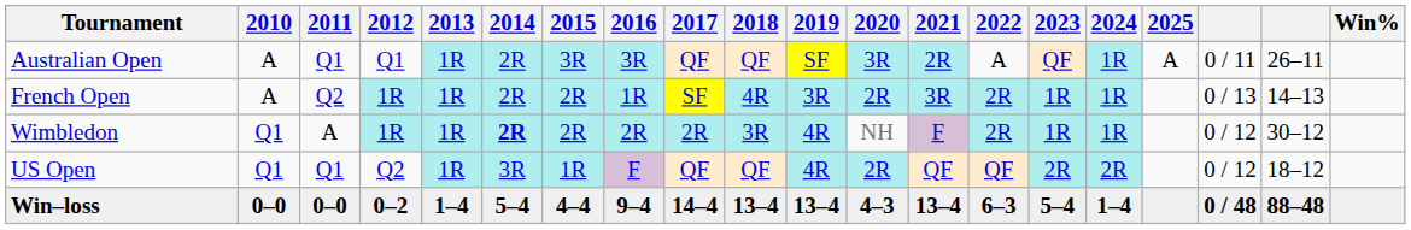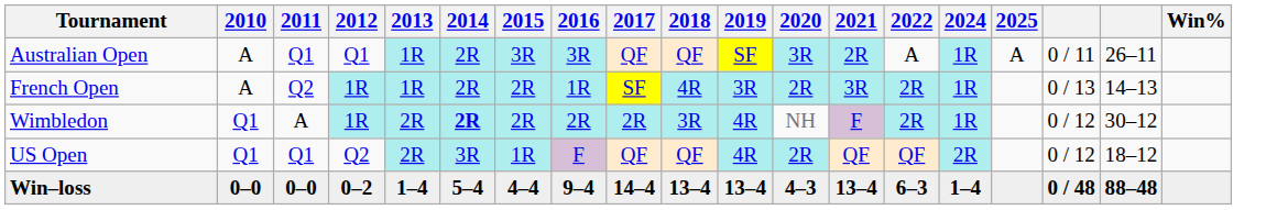- column: 2023 | QF | 1R | 1R | 2R | 5–4
Wimbledon | 2013: 1R -> 2R
US Open | 2013: 1R -> 2R
